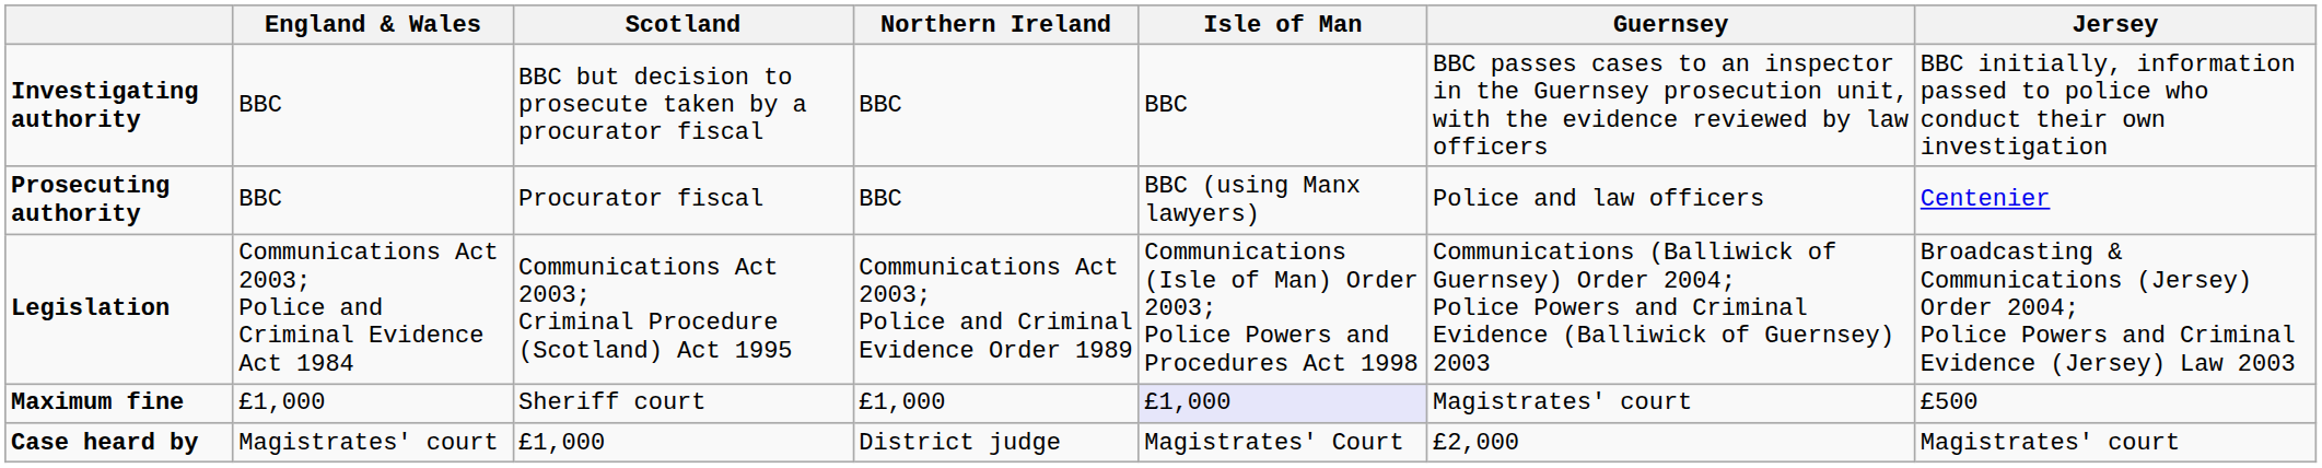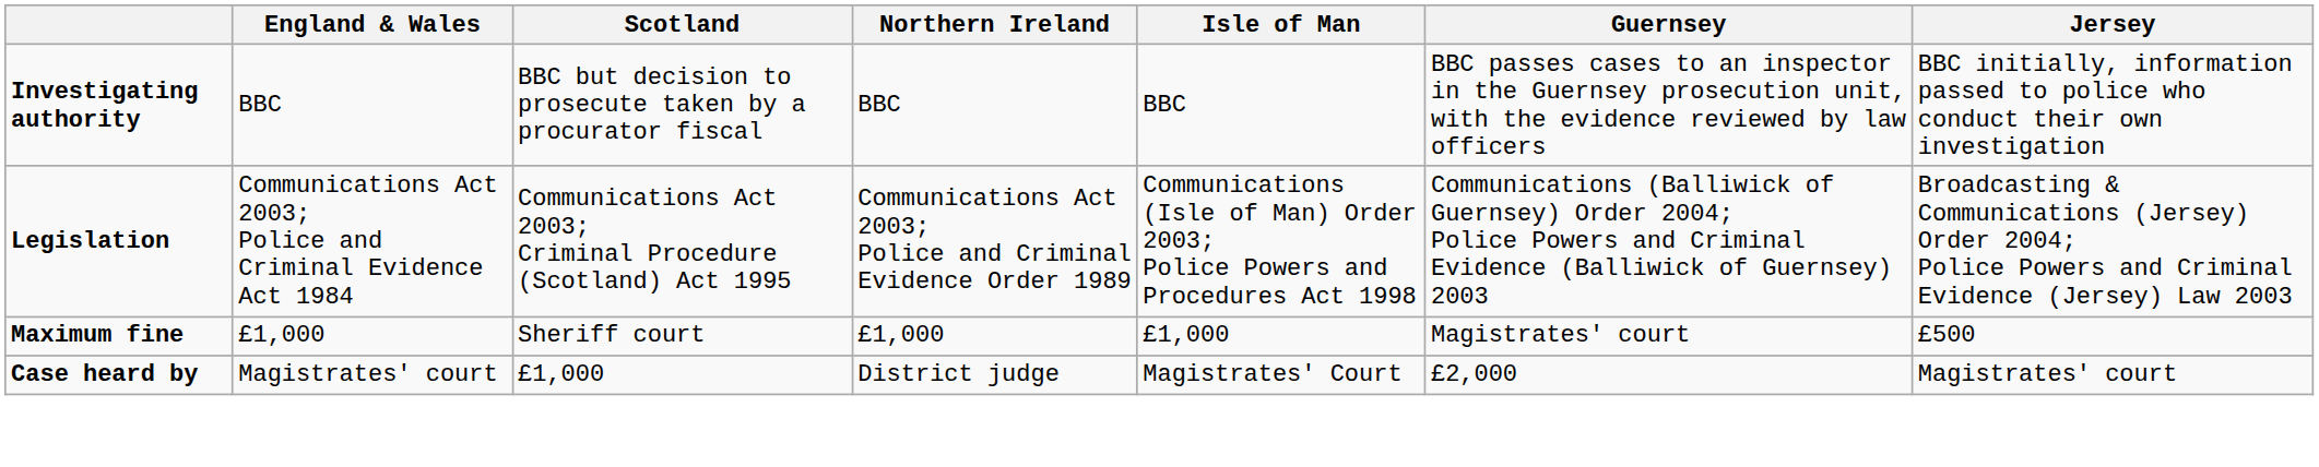- row: Prosecuting authority | BBC | Procurator fiscal | BBC | BBC (using Manx lawyers) | Police and law officers | Centenier
Maximum fine | Isle of Man: lavender background -> no background
